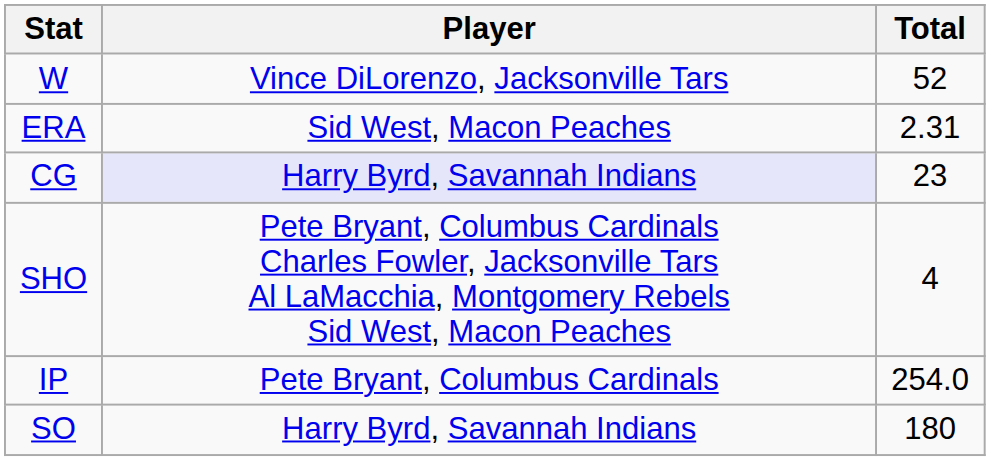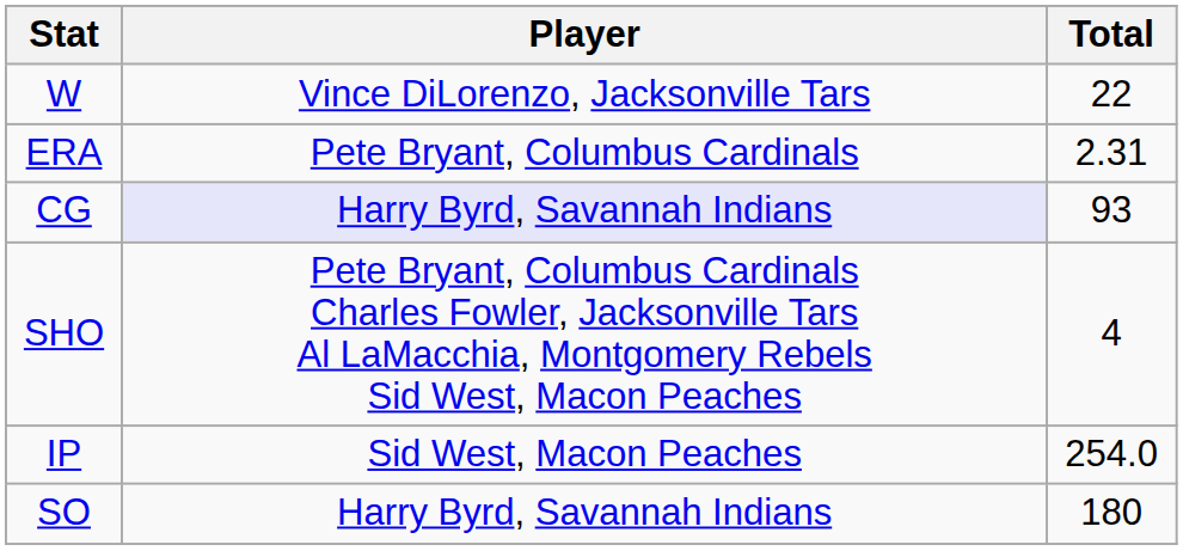W | Total: 52 -> 22
ERA | Player: Sid West, Macon Peaches -> Pete Bryant, Columbus Cardinals
CG | Total: 23 -> 93
IP | Player: Pete Bryant, Columbus Cardinals -> Sid West, Macon Peaches
